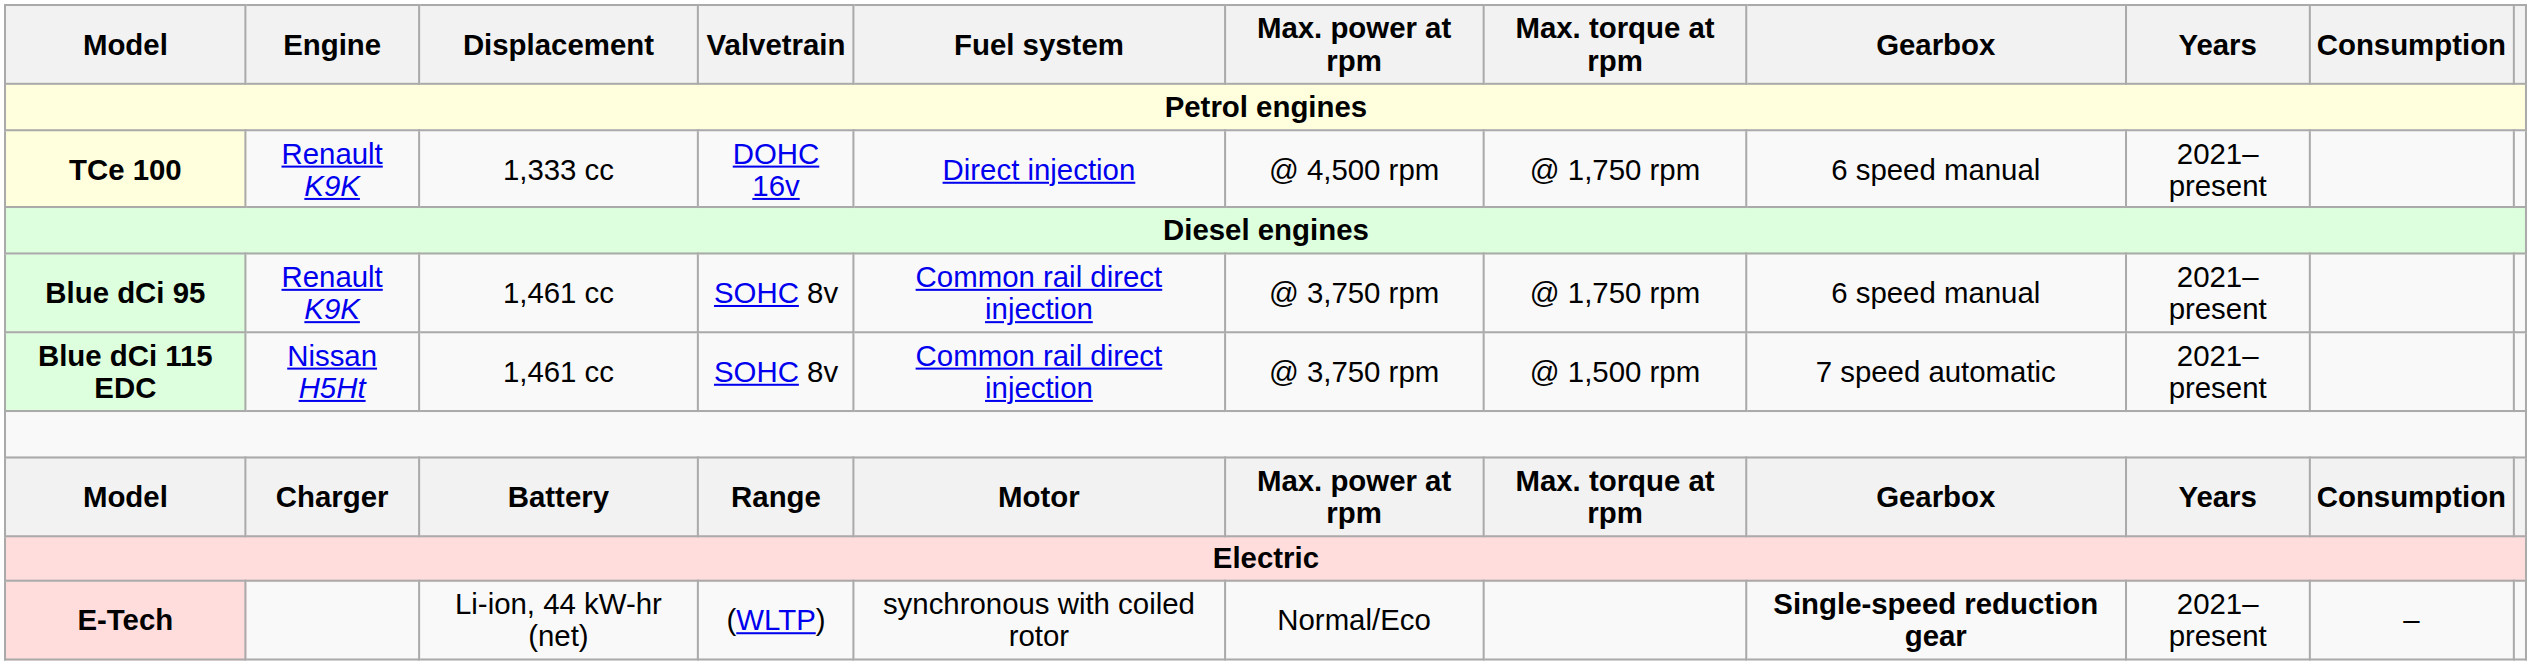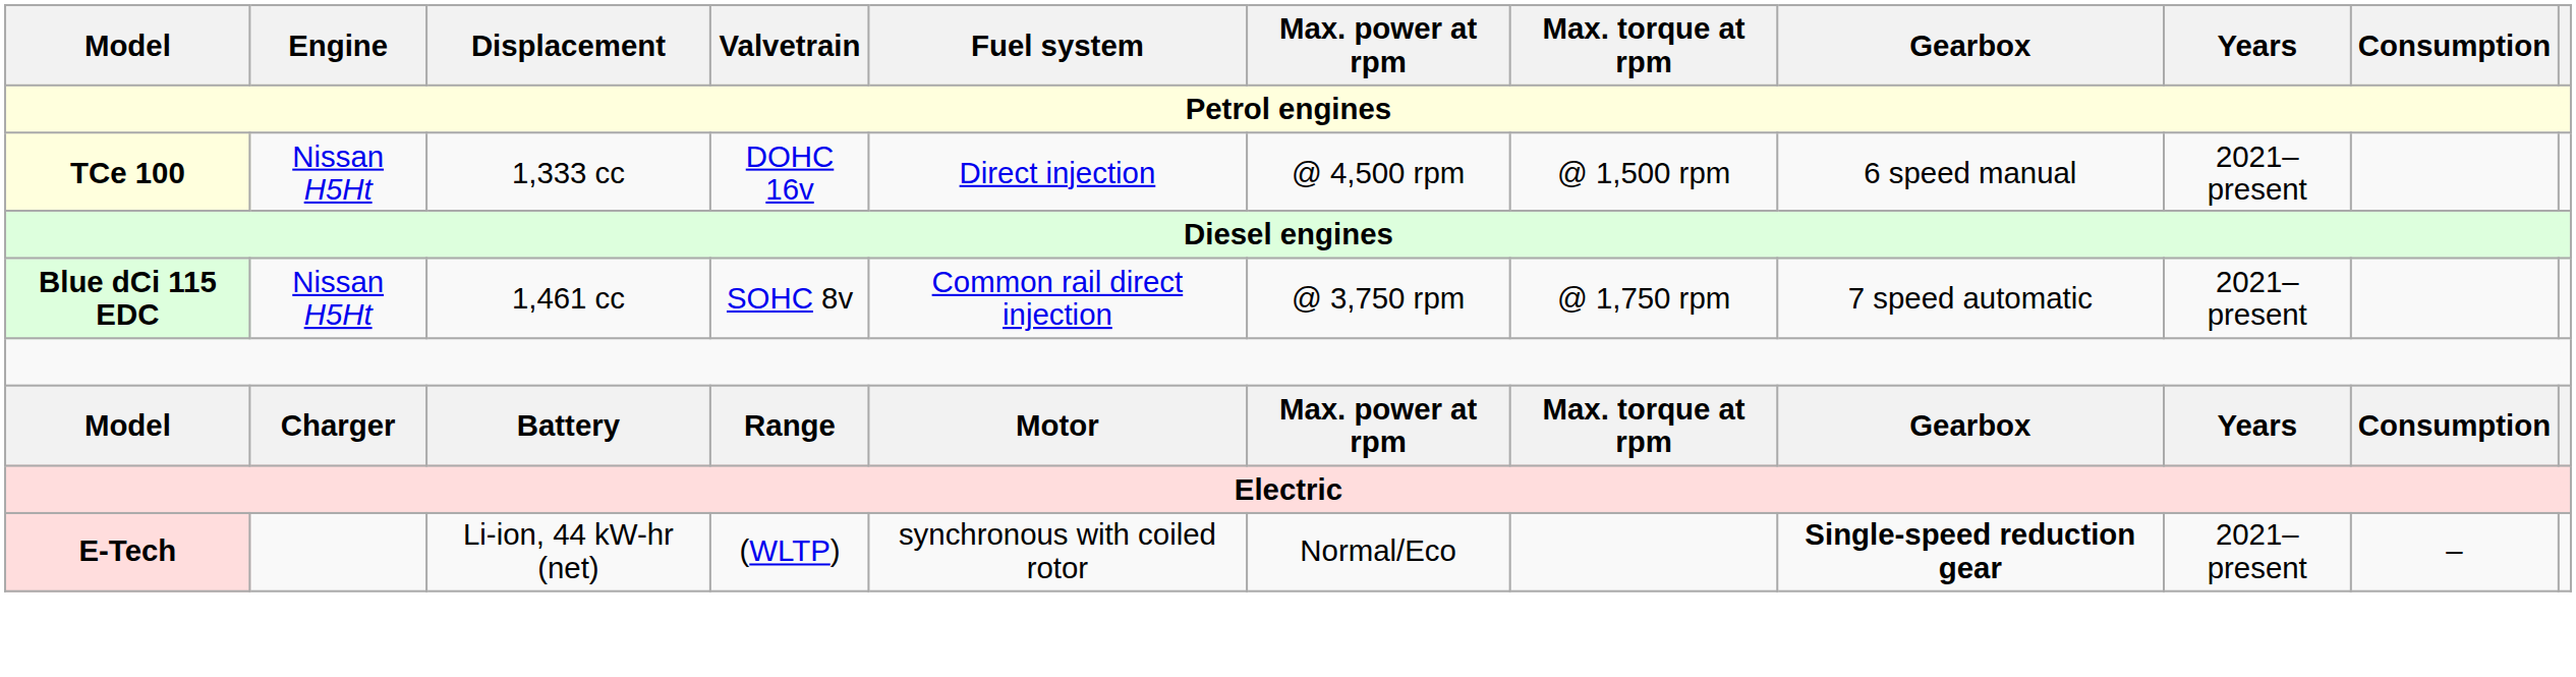TCe 100 | Engine: Renault K9K -> Nissan H5Ht
TCe 100 | Max. torque at rpm: @ 1,750 rpm -> @ 1,500 rpm
- row: Blue dCi 95 | Renault K9K | 1,461 cc | SOHC 8v | Common rail direct injection | @ 3,750 rpm | @ 1,750 rpm | 6 speed manual | 2021–present
Blue dCi 115 EDC | Max. torque at rpm: @ 1,500 rpm -> @ 1,750 rpm
